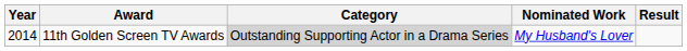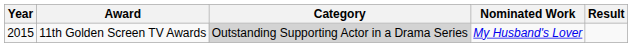11th Golden Screen TV Awards | Year: 2014 -> 2015
